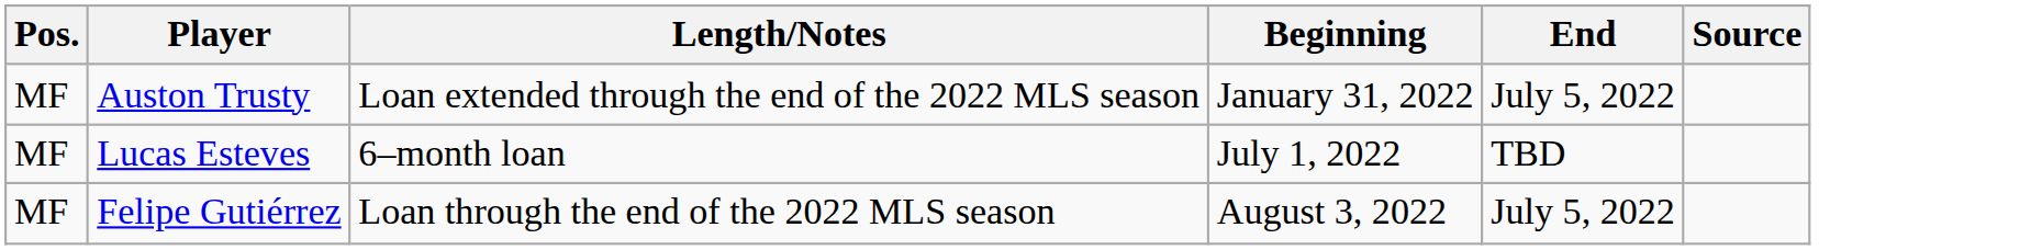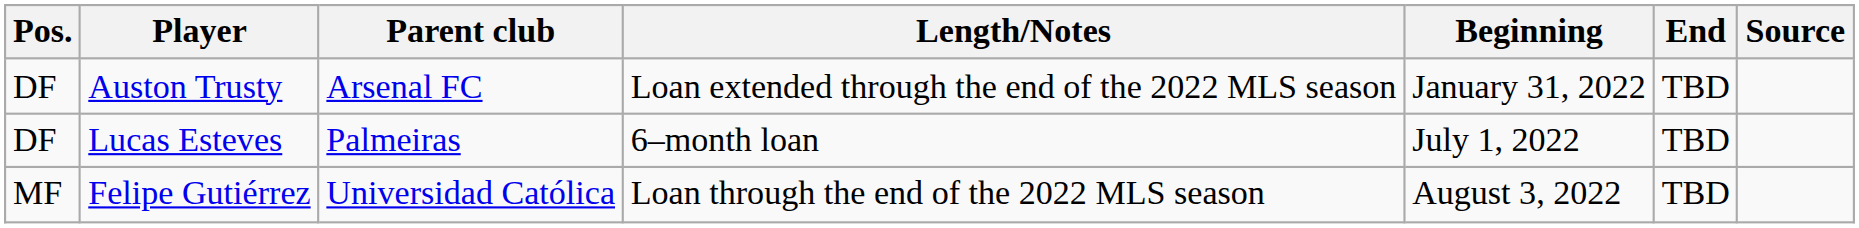+ column: Parent club | Arsenal FC | Palmeiras | Universidad Católica
Auston Trusty | Pos.: MF -> DF
Auston Trusty | End: July 5, 2022 -> TBD
Lucas Esteves | Pos.: MF -> DF
Felipe Gutiérrez | End: July 5, 2022 -> TBD
